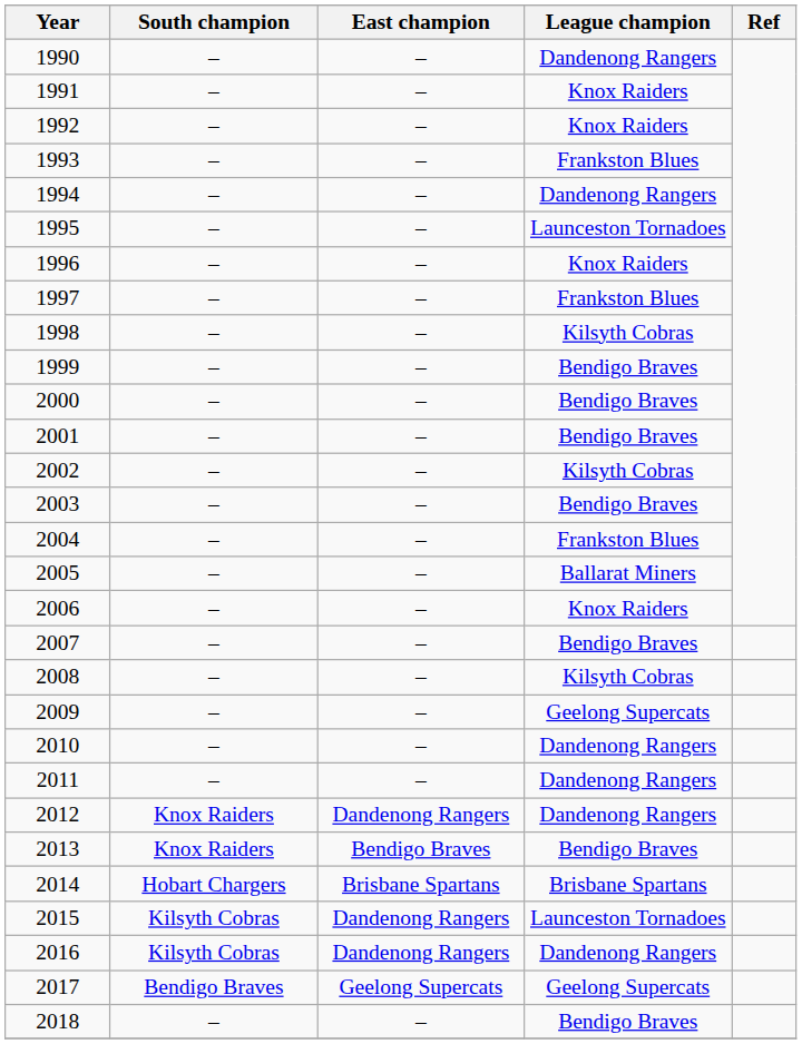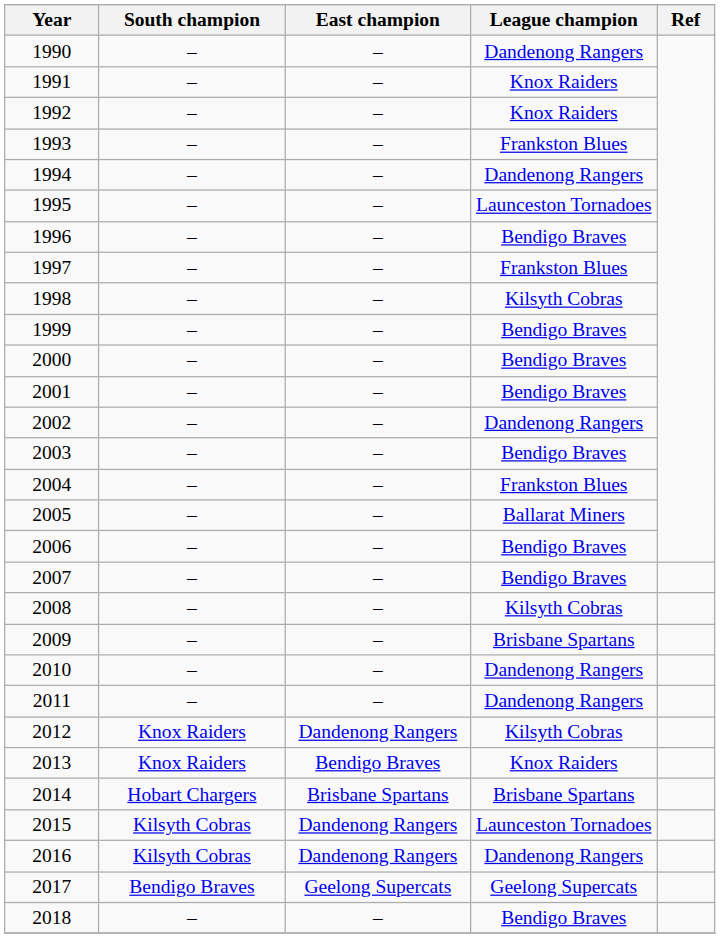1996 | League champion: Knox Raiders -> Bendigo Braves
2002 | League champion: Kilsyth Cobras -> Dandenong Rangers
2006 | League champion: Knox Raiders -> Bendigo Braves
2009 | League champion: Geelong Supercats -> Brisbane Spartans
2012 | League champion: Dandenong Rangers -> Kilsyth Cobras
2013 | League champion: Bendigo Braves -> Knox Raiders
